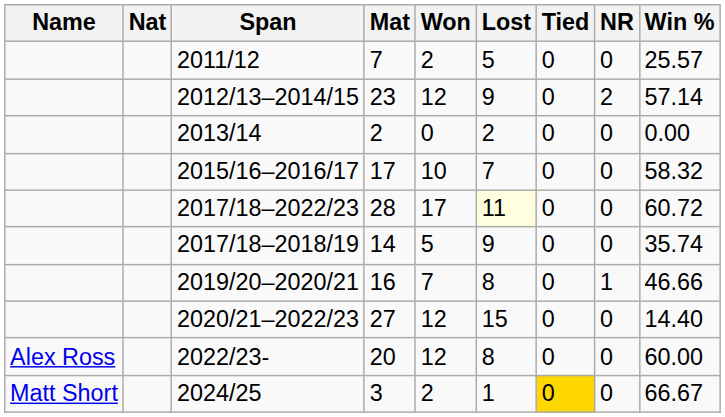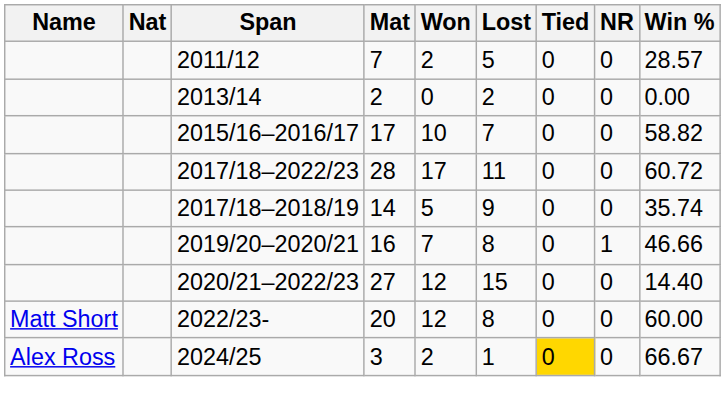2011/12 | Win %: 25.57 -> 28.57
- row: 2012/13–2014/15 | 23 | 12 | 9 | 0 | 2 | 57.14
2015/16–2016/17 | Win %: 58.32 -> 58.82
2017/18–2022/23 | Lost: lightyellow background -> no background
2022/23- | Name: Alex Ross -> Matt Short
2024/25 | Name: Matt Short -> Alex Ross
